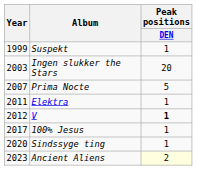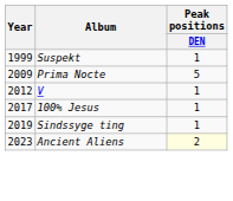- row: 2003 | Ingen slukker the Stars | 20
Prima Nocte | Year: 2007 -> 2009
- row: 2011 | Elektra | 1
V | Peak positions / DEN: bold -> normal
Sindssyge ting | Year: 2020 -> 2019
